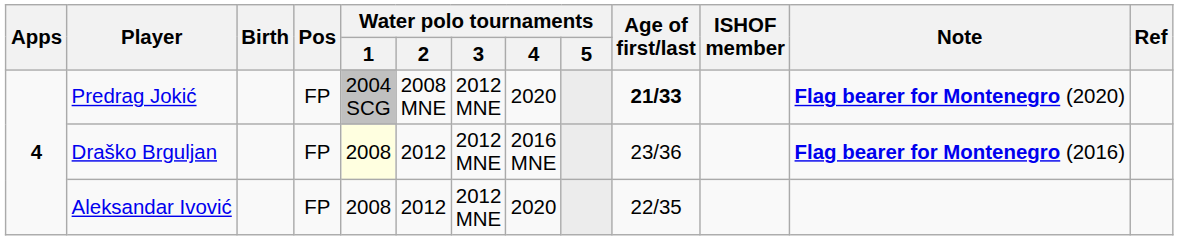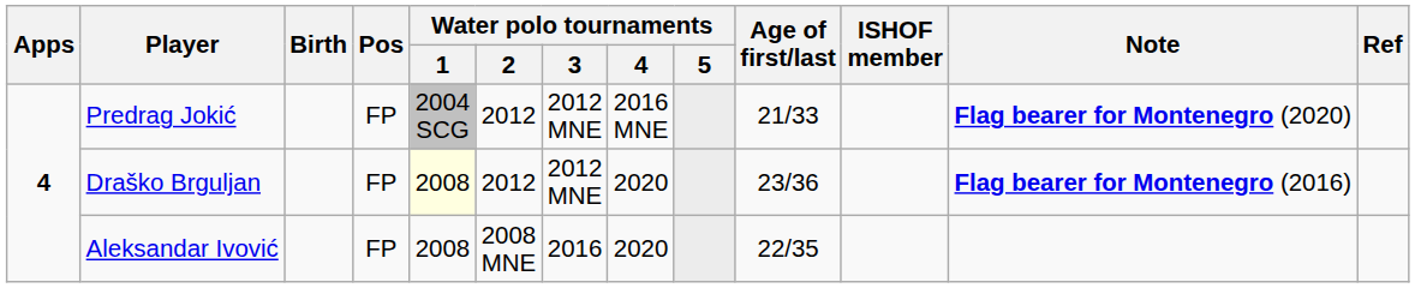Predrag Jokić | Water polo tournaments / 2: 2008 MNE -> 2012
Predrag Jokić | Water polo tournaments / 4: 2020 -> 2016 MNE
Predrag Jokić | Age of first/last: bold -> normal
Draško Brguljan | Water polo tournaments / 4: 2016 MNE -> 2020
Aleksandar Ivović | Water polo tournaments / 2: 2012 -> 2008 MNE
Aleksandar Ivović | Water polo tournaments / 3: 2012 MNE -> 2016
